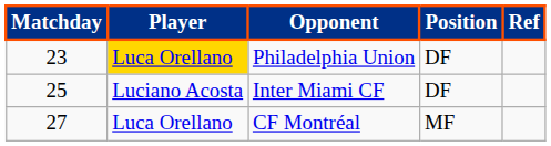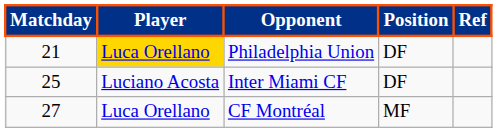Philadelphia Union | Matchday: 23 -> 21
